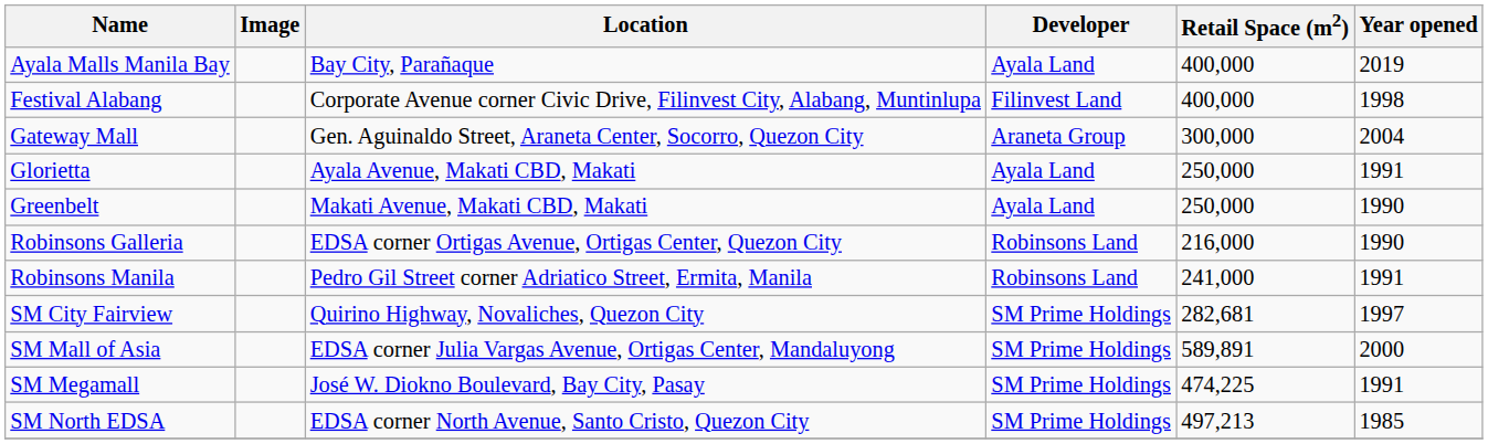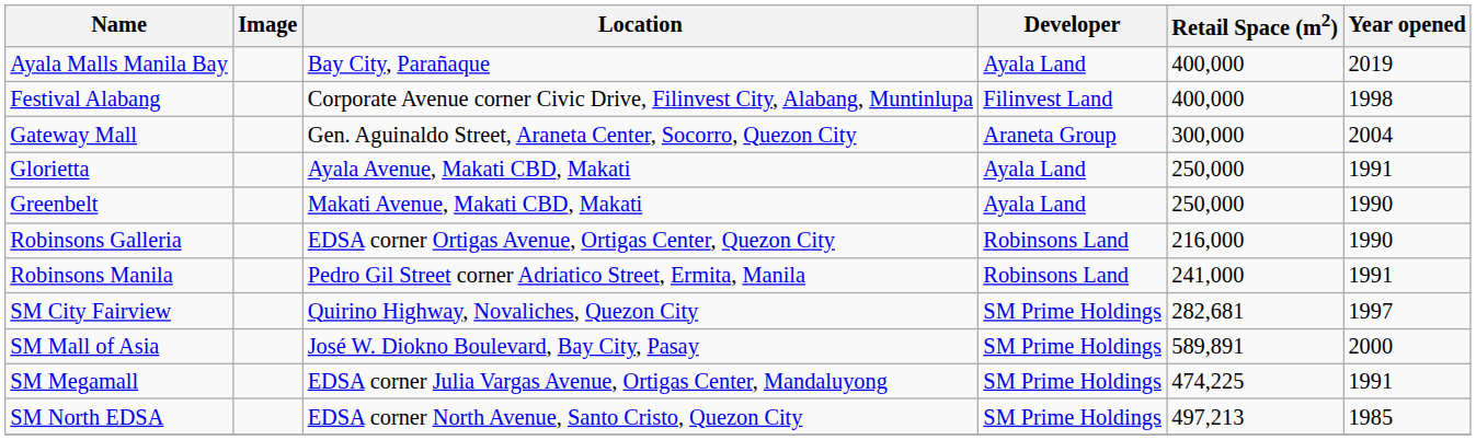SM Mall of Asia | Location: EDSA corner Julia Vargas Avenue, Ortigas Center, Mandaluyong -> José W. Diokno Boulevard, Bay City, Pasay
SM Megamall | Location: José W. Diokno Boulevard, Bay City, Pasay -> EDSA corner Julia Vargas Avenue, Ortigas Center, Mandaluyong
